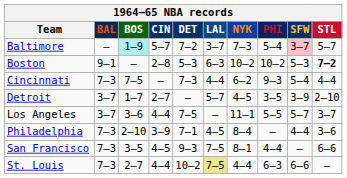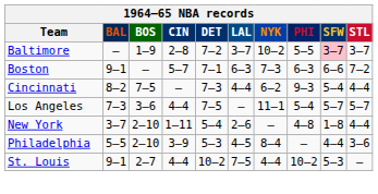Baltimore | BOS: paleturquoise background -> no background
Baltimore | CIN: 5–7 -> 2–8
Baltimore | NYK: 7–3 -> 10–2
Baltimore | PHI: 5–4 -> 5–5
Baltimore | STL: 5–7 -> 3–7
Boston | CIN: 2–8 -> 5–7
Boston | DET: 5–3 -> 7–1
Boston | NYK: 10–2 -> 7–3
Boston | PHI: 10–2 -> 6–3
Boston | SFW: 5–3 -> 6–6
Boston | STL: bold -> normal
Cincinnati | BAL: 7–3 -> 8–2
- row: Detroit | 3–7 | 1–7 | 2–7 | — | 5–7 | 4–5 | 3–5 | 3–9 | 2–10
Los Angeles | BAL: 3–7 -> 7–3
Los Angeles | PHI: 5–5 -> 5–4
Los Angeles | STL: 3–7 -> 5–7
+ row: New York | 3–7 | 2–10 | 1–11 | 5–4 | 2–6 | — | 4–8 | 1–8 | 4–4
Philadelphia | BAL: 7–3 -> 5–5
Philadelphia | DET: 7–1 -> 5–3
- row: San Francisco | 7–3 | 3–5 | 4–5 | 9–3 | 7–5 | 8–1 | 4–4 | — | 6–6
St. Louis | BAL: 7–3 -> 9–1
St. Louis | LAL: khaki background -> no background
St. Louis | PHI: 6–3 -> 10–2
St. Louis | SFW: 6–6 -> 5–3
